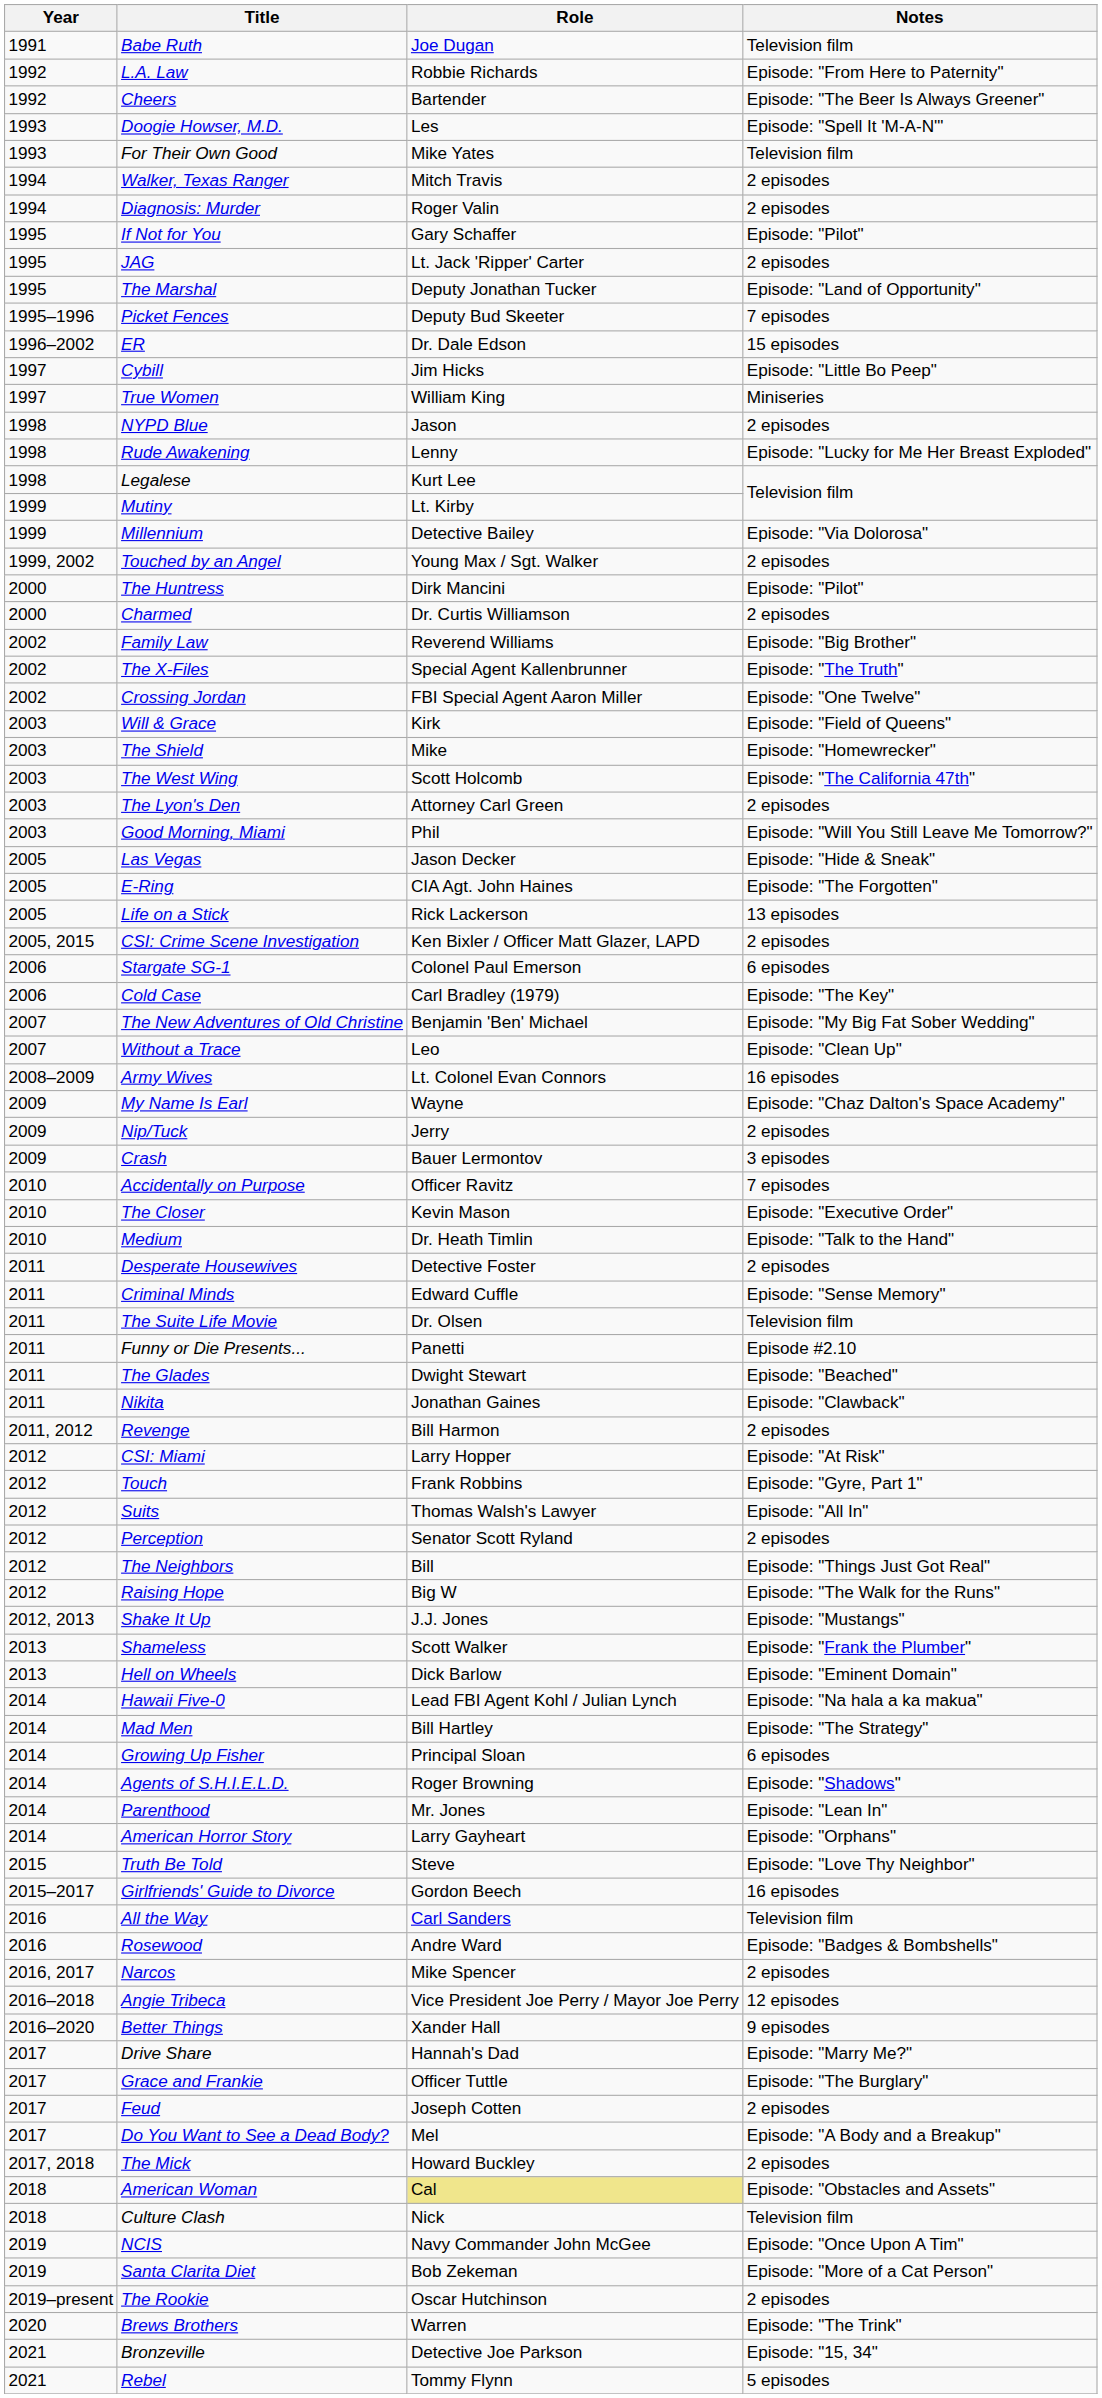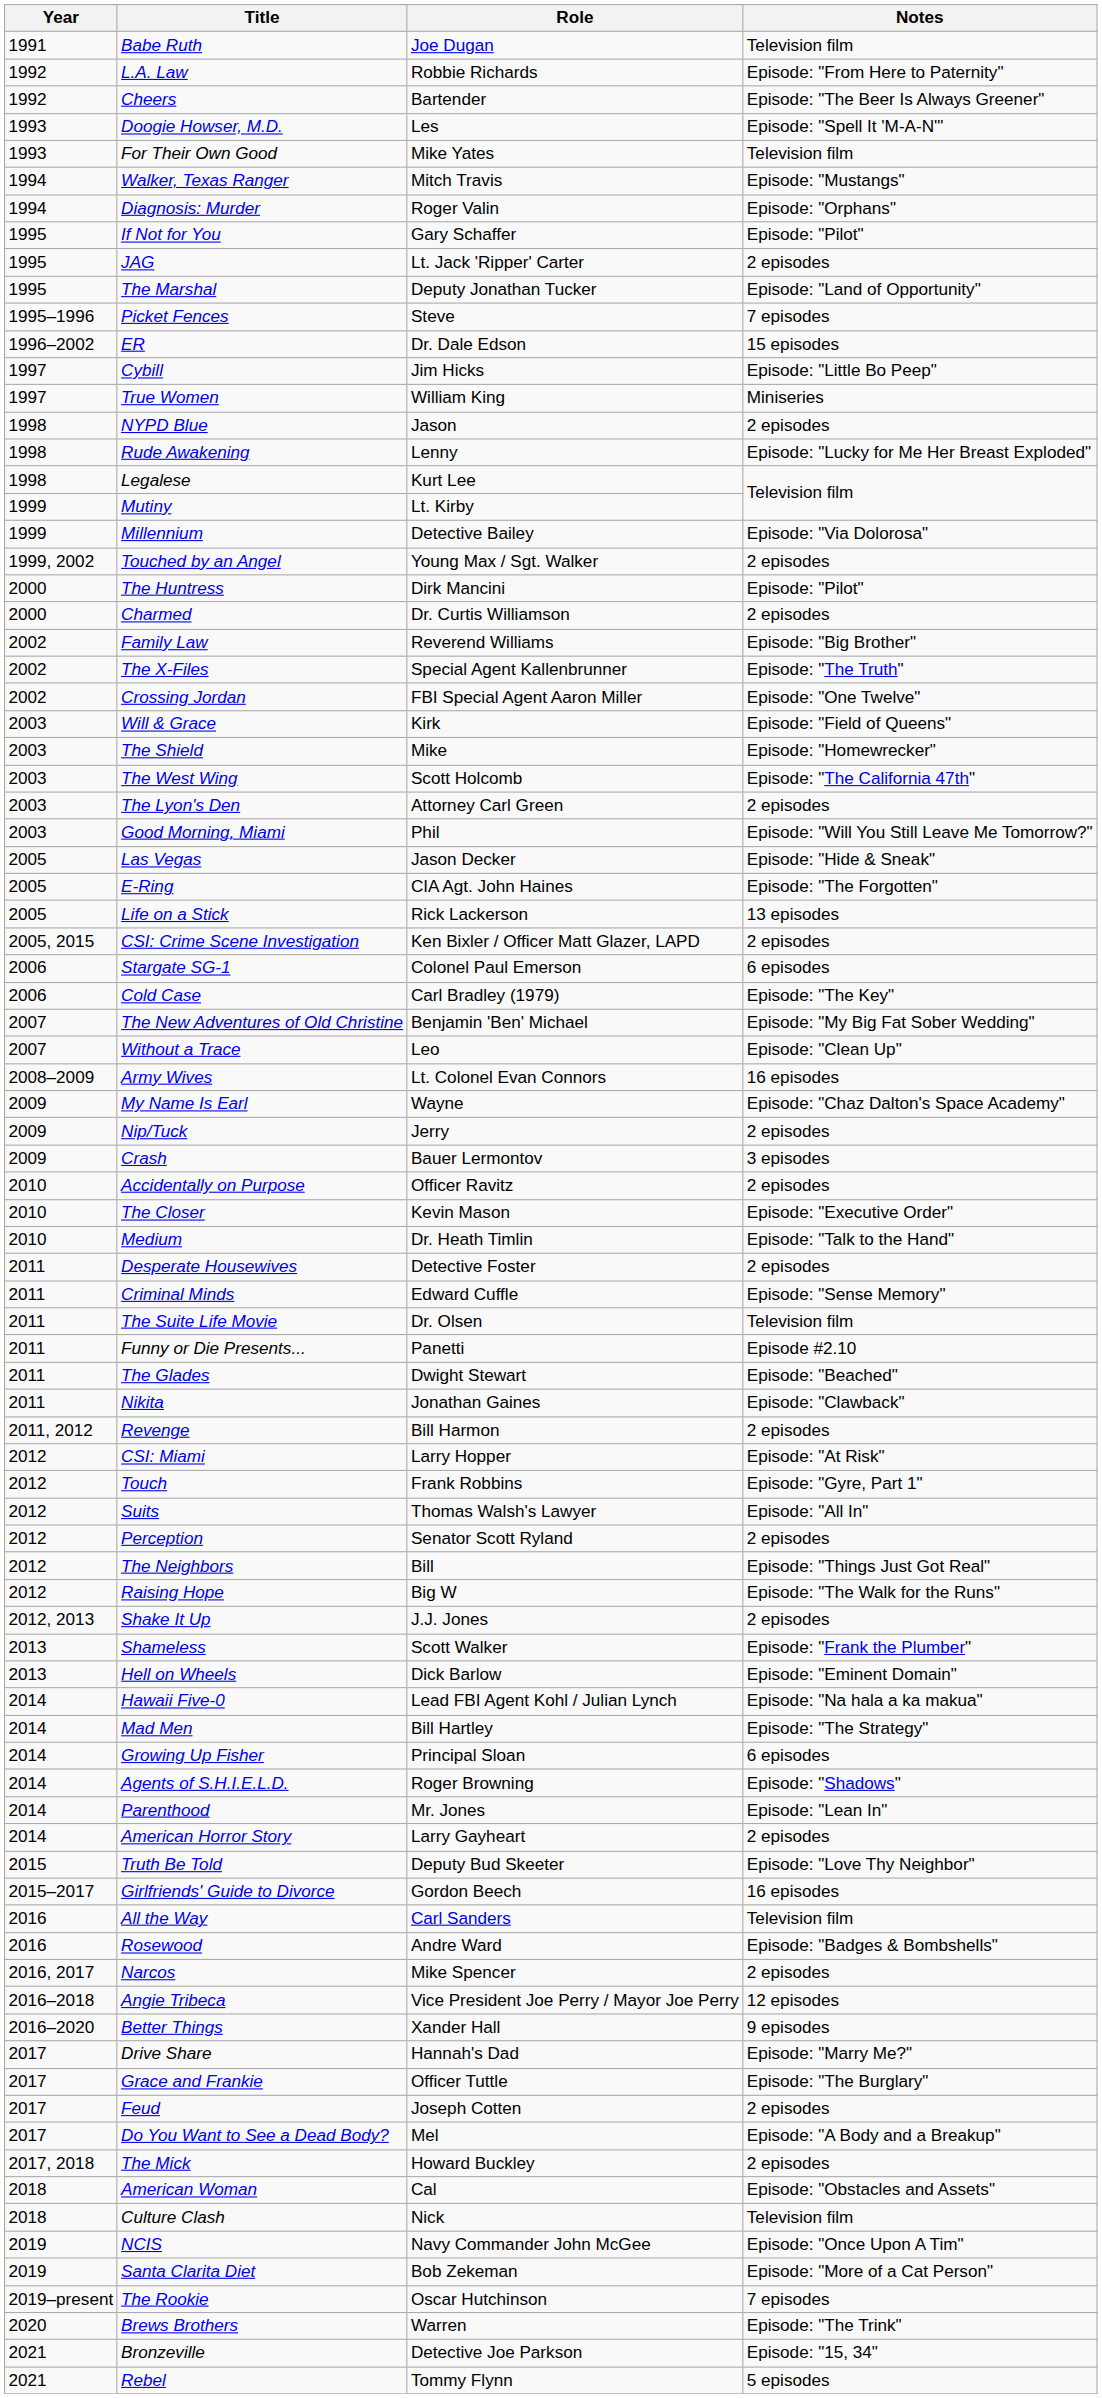Walker, Texas Ranger | Notes: 2 episodes -> Episode: "Mustangs"
Diagnosis: Murder | Notes: 2 episodes -> Episode: "Orphans"
Picket Fences | Role: Deputy Bud Skeeter -> Steve
Accidentally on Purpose | Notes: 7 episodes -> 2 episodes
Shake It Up | Notes: Episode: "Mustangs" -> 2 episodes
American Horror Story | Notes: Episode: "Orphans" -> 2 episodes
Truth Be Told | Role: Steve -> Deputy Bud Skeeter
American Woman | Role: khaki background -> no background
The Rookie | Notes: 2 episodes -> 7 episodes
